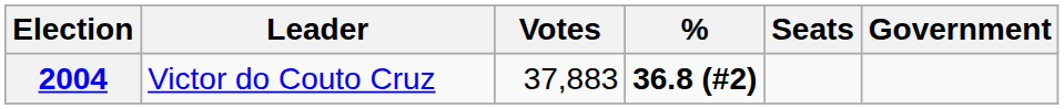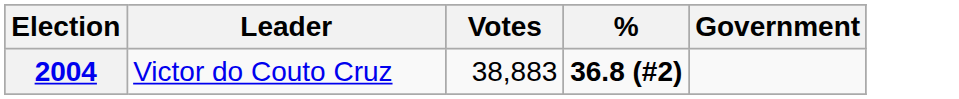- column: Seats
2004 | Votes: 37,883 -> 38,883
